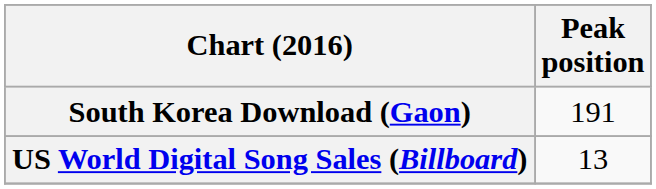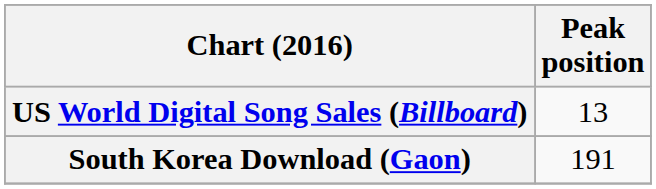rows swapped: South Korea Download (Gaon) <-> US World Digital Song Sales (Billboard)
